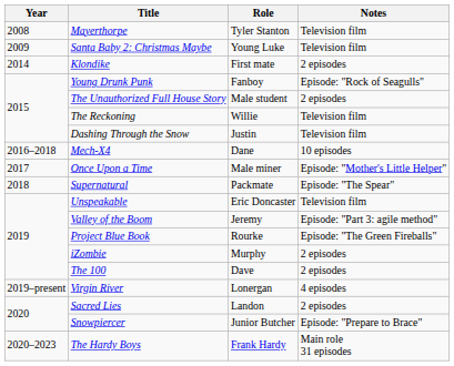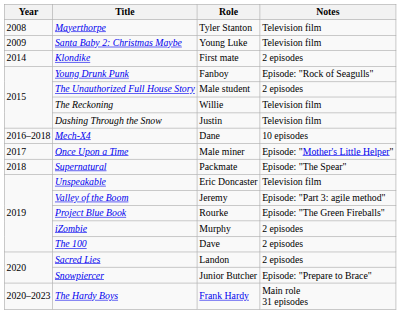- row: 2019–present | Virgin River | Lonergan | 4 episodes
